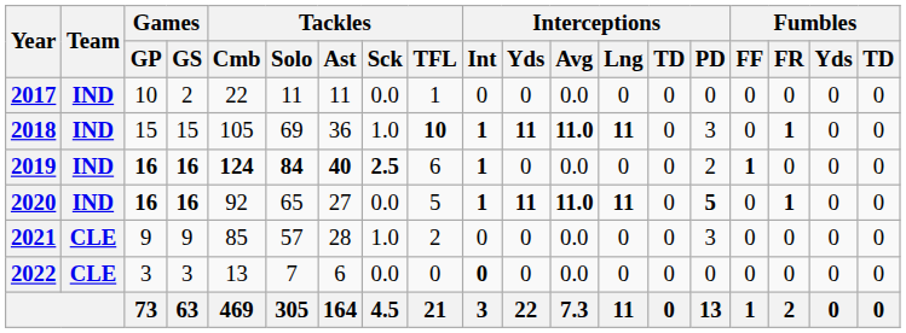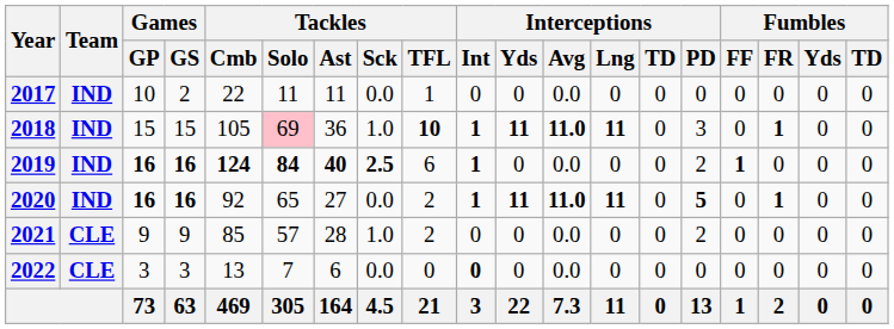2018 | Tackles / Solo: no background -> pink background
2020 | Tackles / TFL: 5 -> 2
2021 | Interceptions / PD: 3 -> 2
